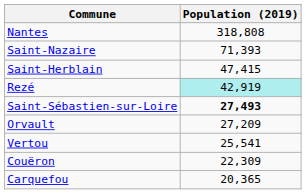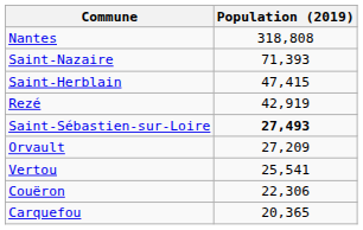Rezé | Population (2019): paleturquoise background -> no background
Couëron | Population (2019): 22,309 -> 22,306
